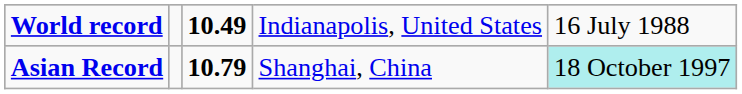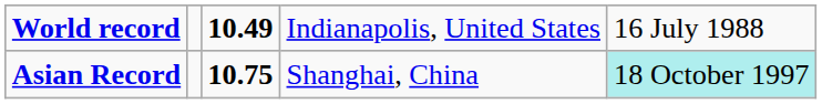Asian Record | column 3: 10.79 -> 10.75
